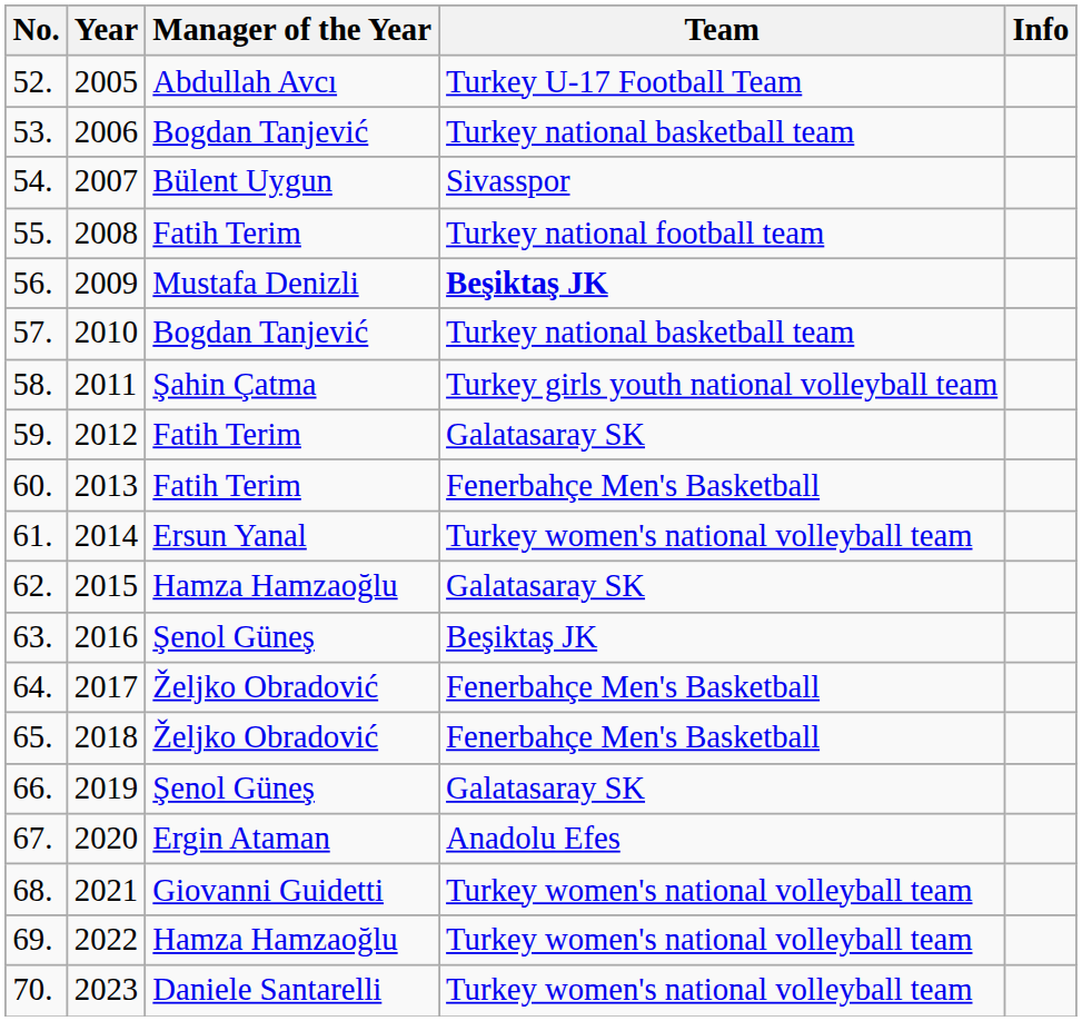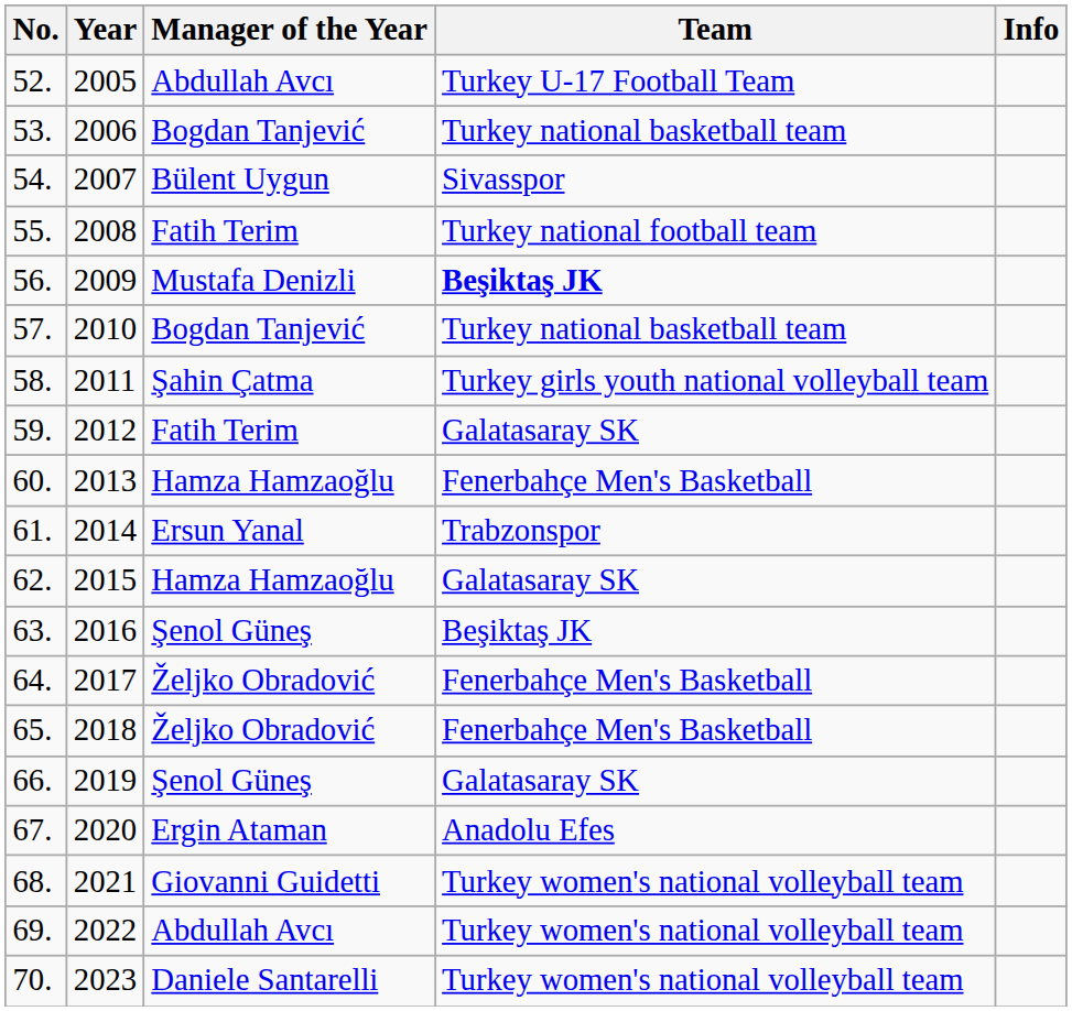60. | Manager of the Year: Fatih Terim -> Hamza Hamzaoğlu
61. | Team: Turkey women's national volleyball team -> Trabzonspor
69. | Manager of the Year: Hamza Hamzaoğlu -> Abdullah Avcı
